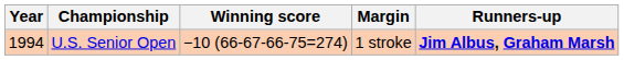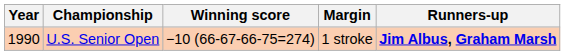U.S. Senior Open | Year: 1994 -> 1990
